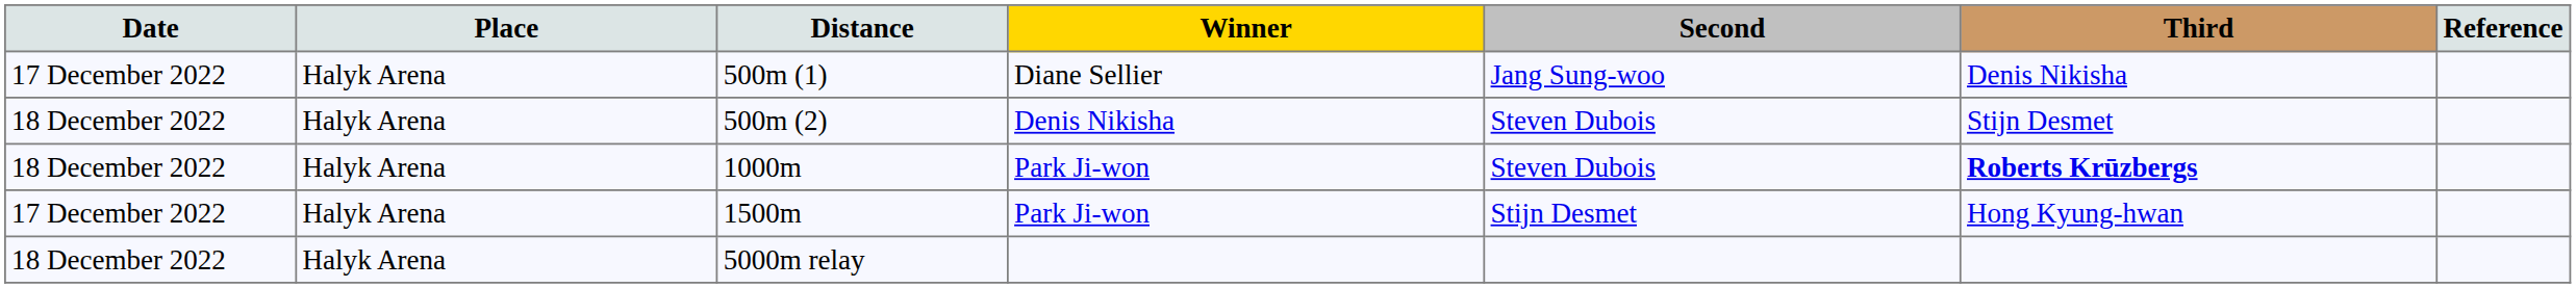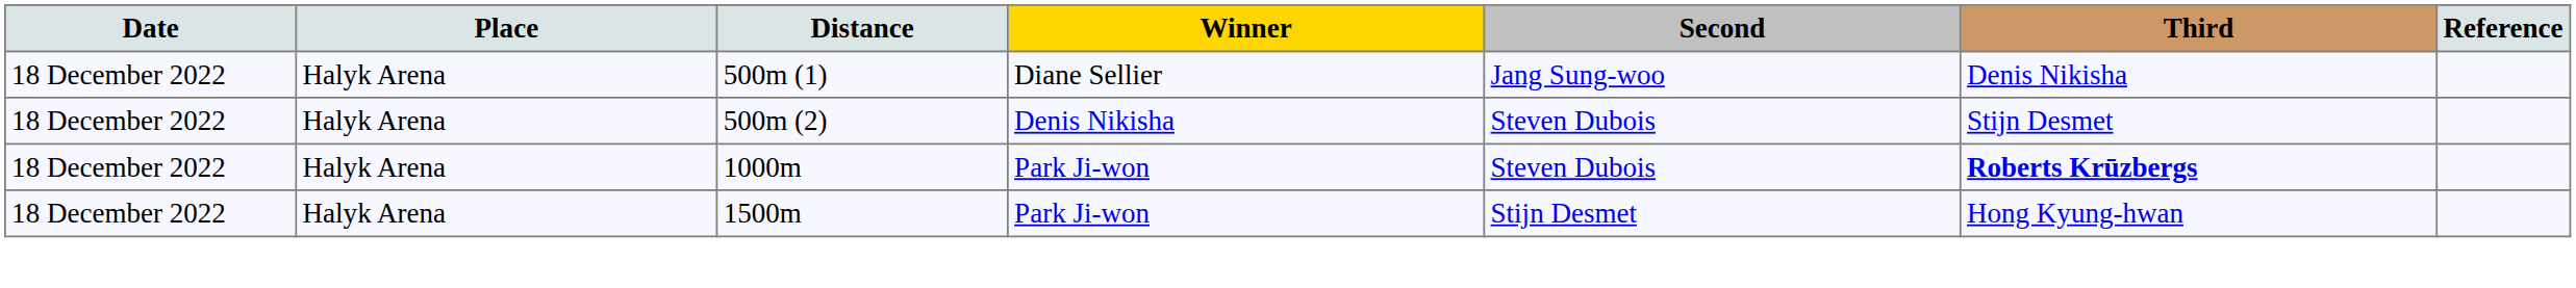500m (1) | Date: 17 December 2022 -> 18 December 2022
1500m | Date: 17 December 2022 -> 18 December 2022
- row: 18 December 2022 | Halyk Arena | 5000m relay
